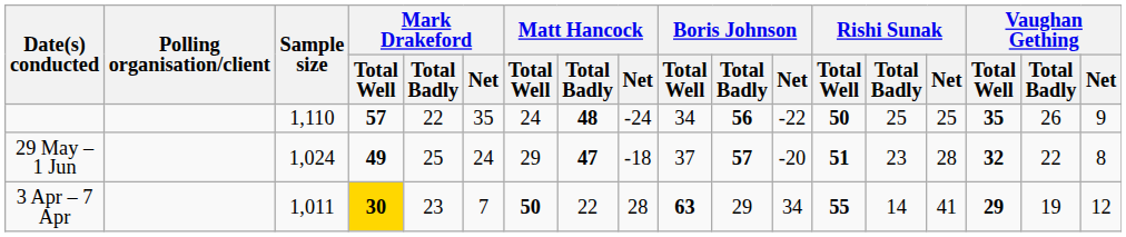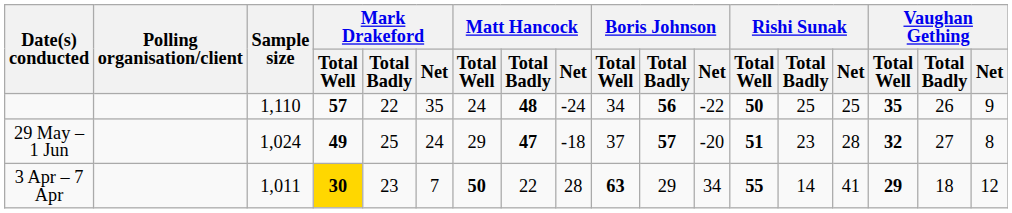29 May – 1 Jun | Vaughan Gething / Total Badly: 22 -> 27
3 Apr – 7 Apr | Vaughan Gething / Total Badly: 19 -> 18
